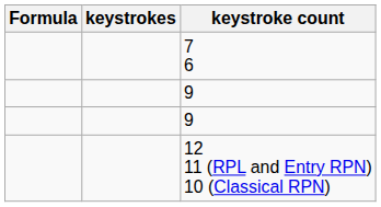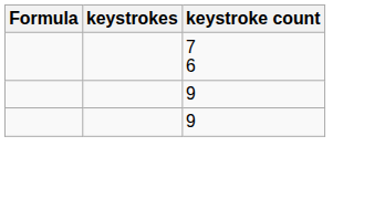- row: 12 11 (RPL and Entry RPN) 10 (Classical RPN)
